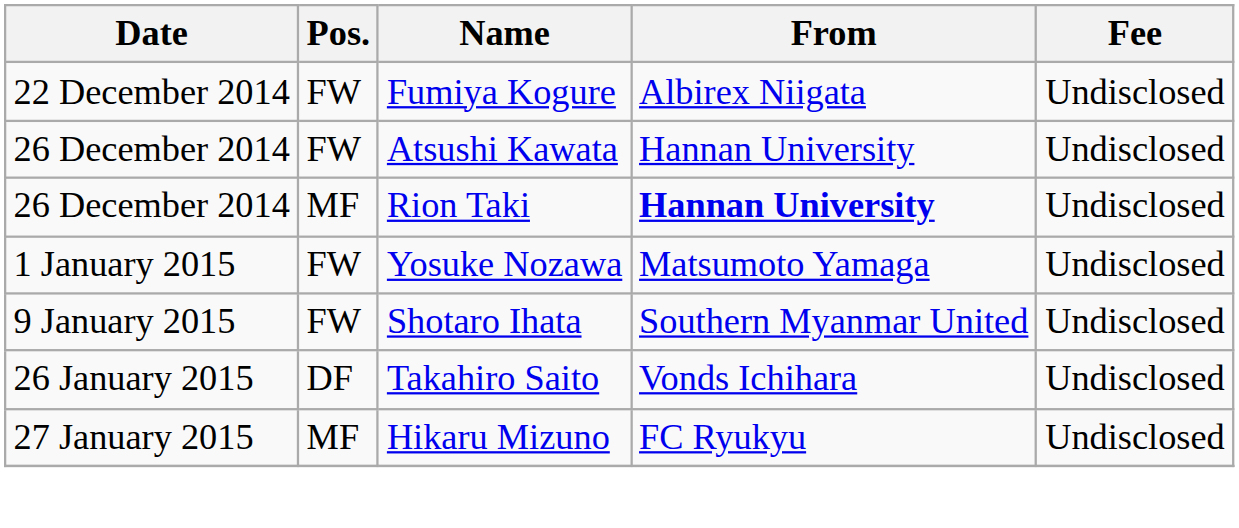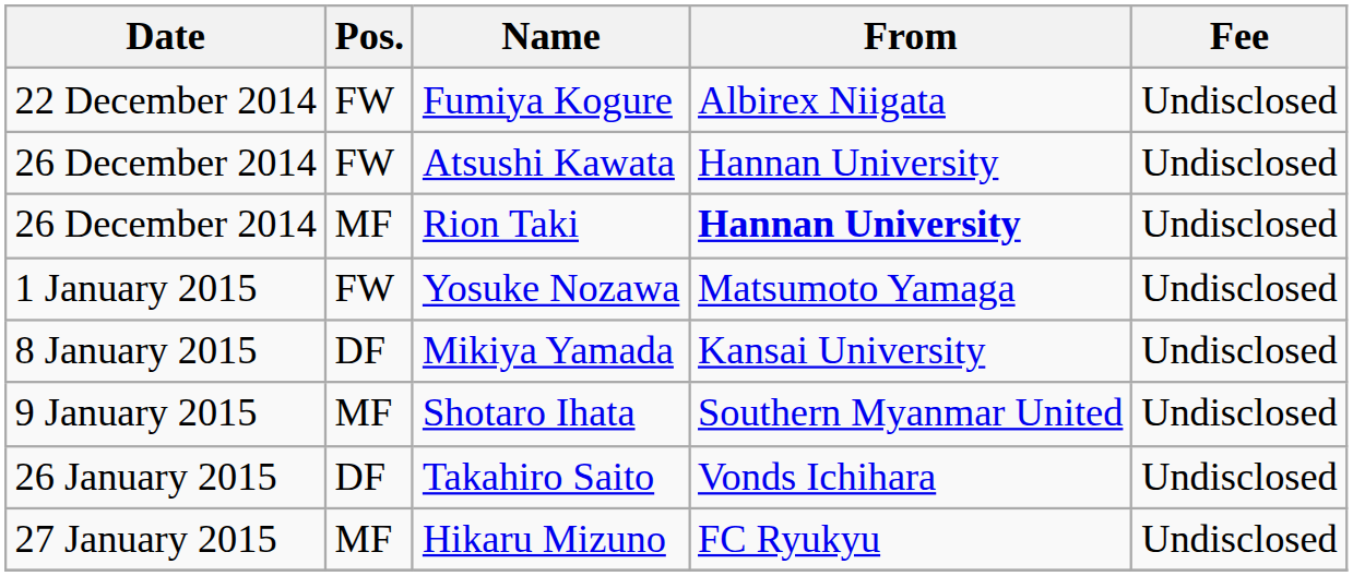+ row: 8 January 2015 | DF | Mikiya Yamada | Kansai University | Undisclosed
Shotaro Ihata | Pos.: FW -> MF
